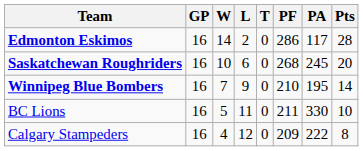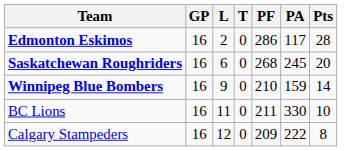- column: W | 14 | 10 | 7 | 5 | 4
Winnipeg Blue Bombers | PA: 195 -> 159
